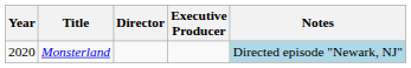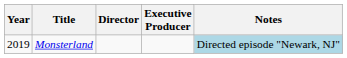Monsterland | Year: 2020 -> 2019
